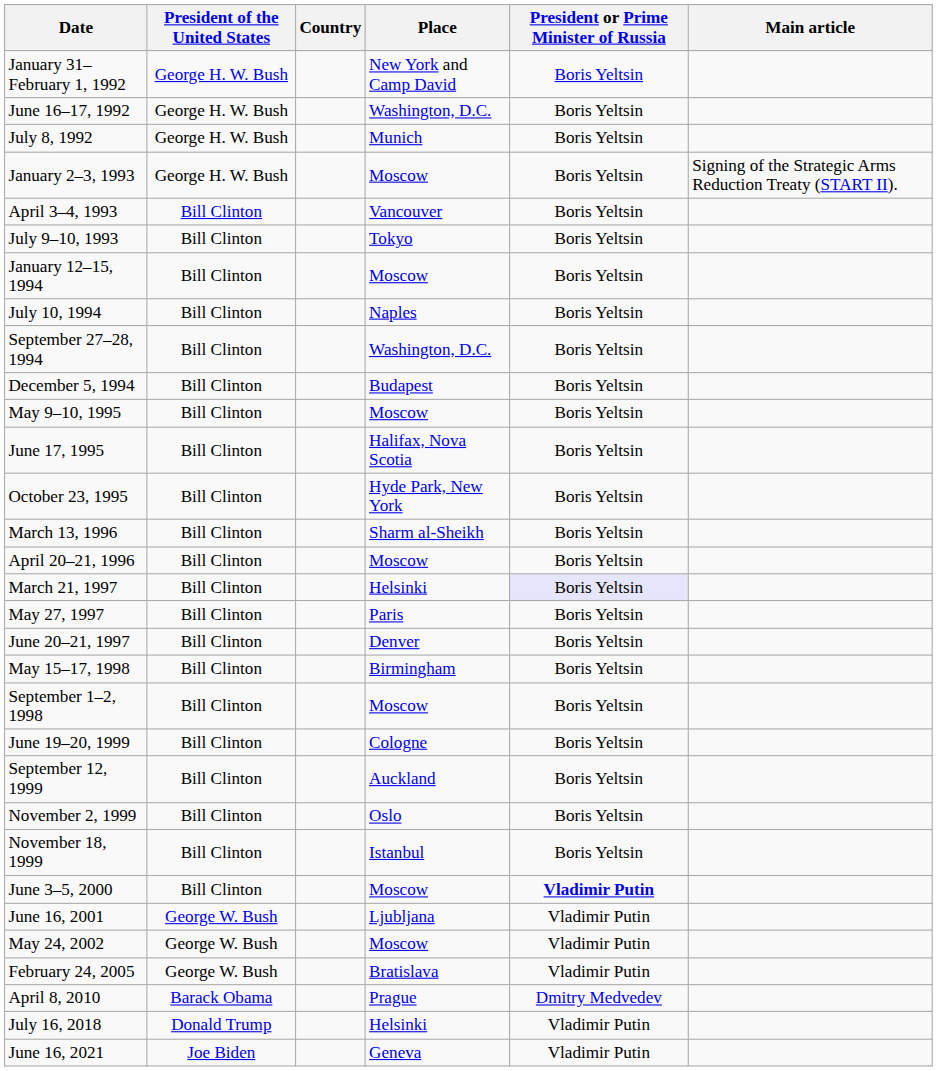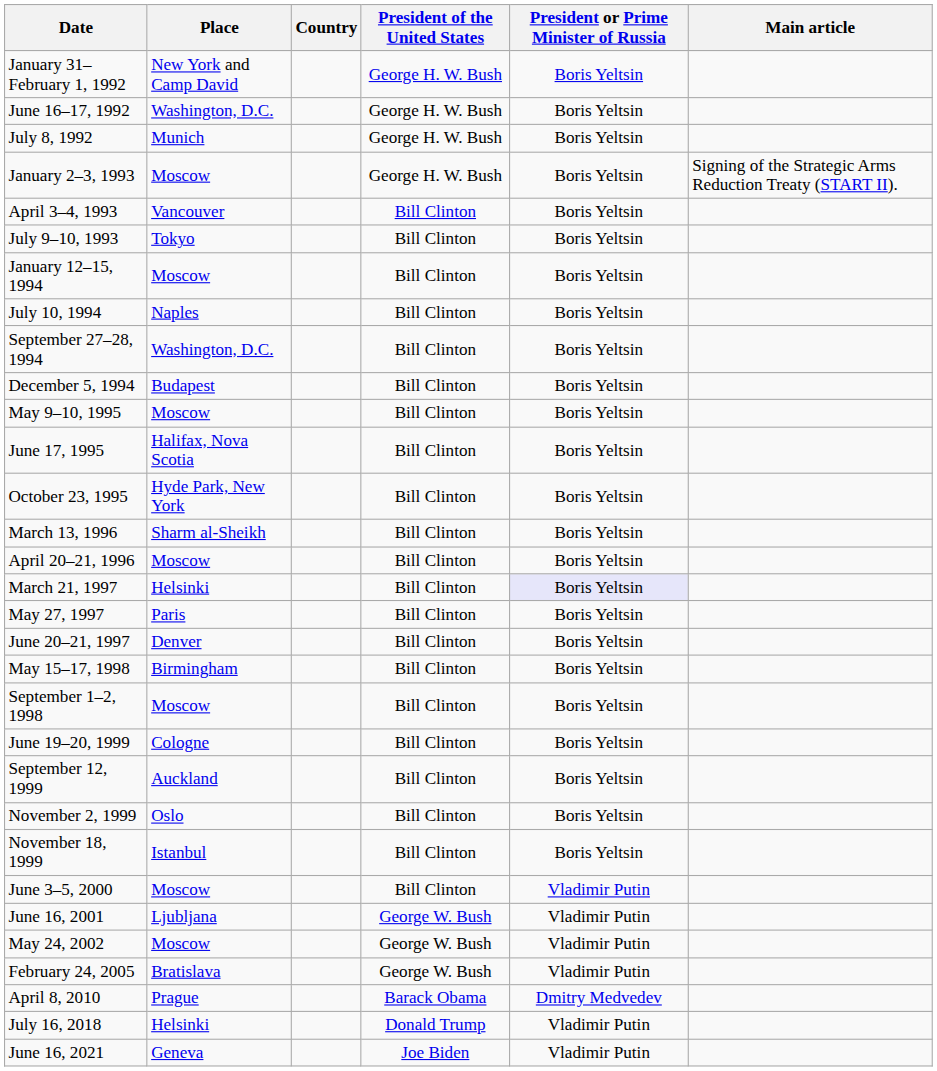columns swapped: Place <-> President of the United States
June 3–5, 2000 | President or Prime Minister of Russia: bold -> normal
